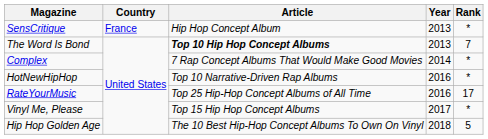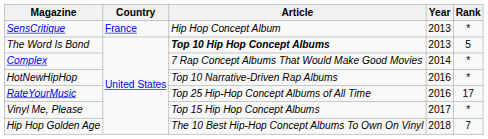The Word Is Bond | Rank: 7 -> 5
Hip Hop Golden Age | Rank: 5 -> 7
